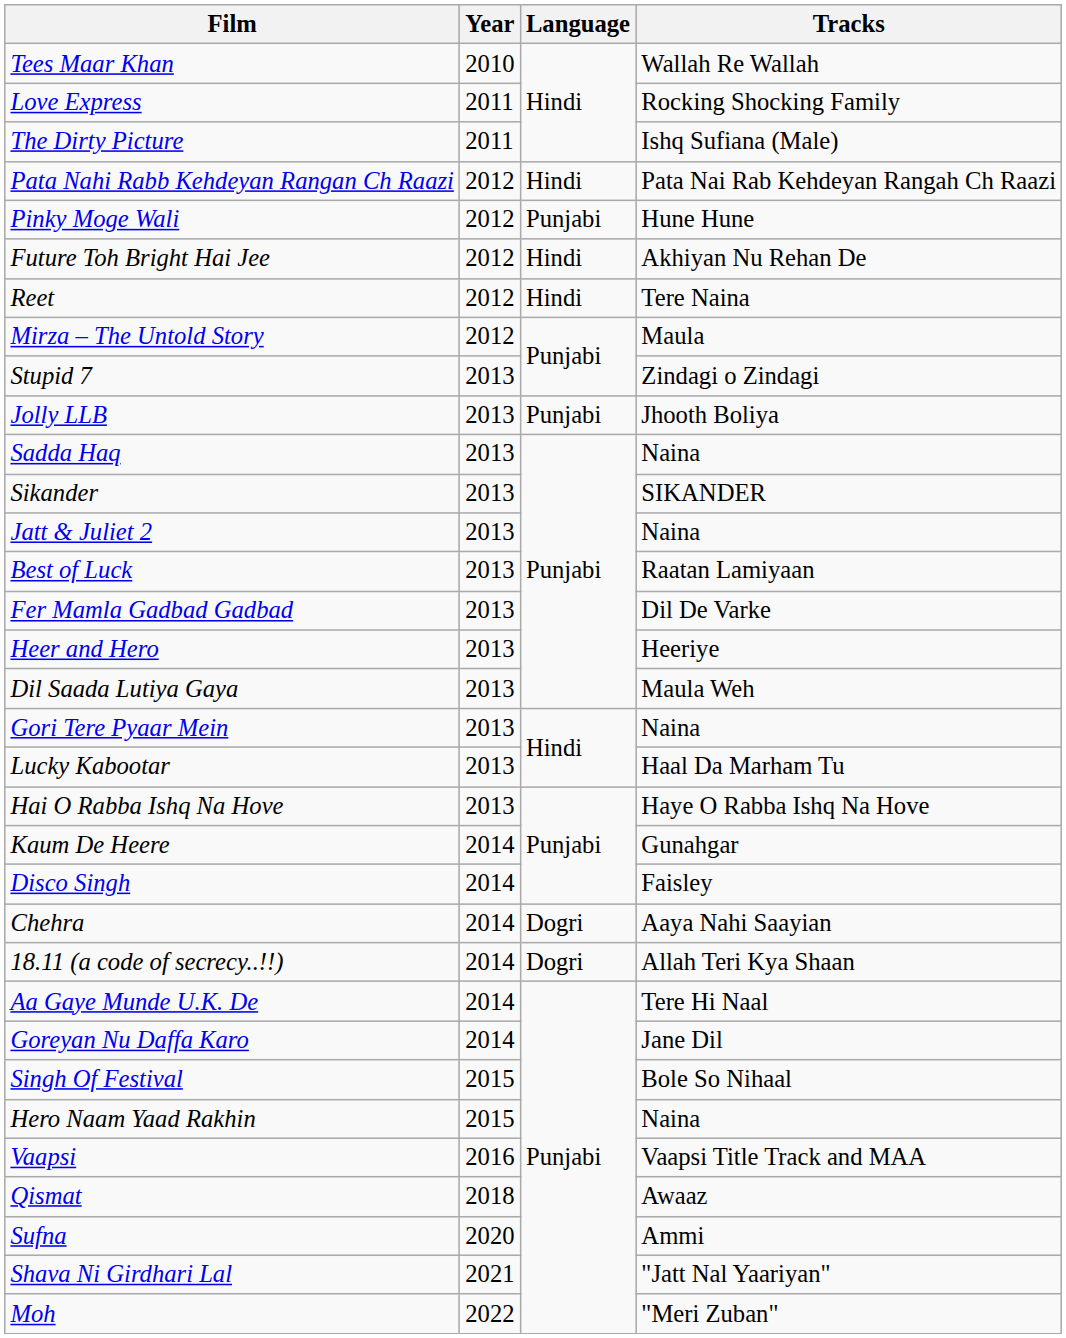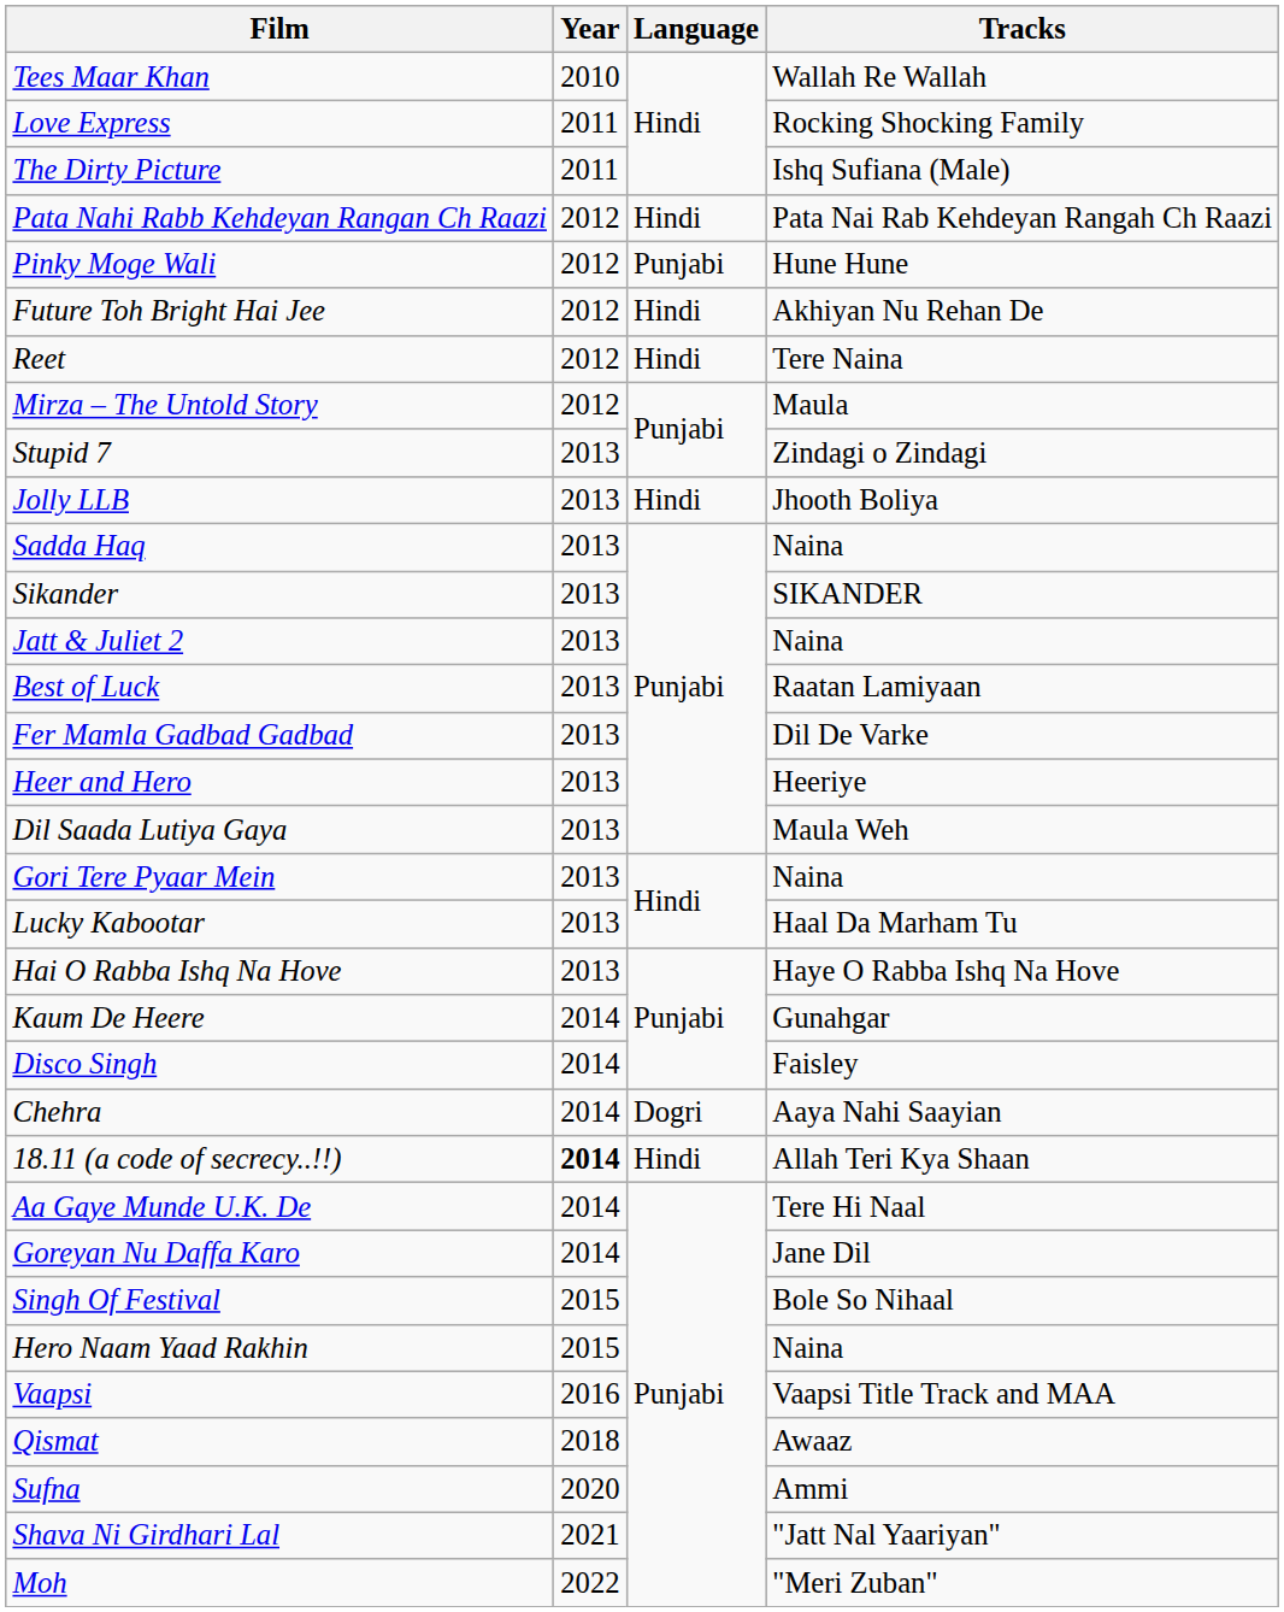Jolly LLB | Language: Punjabi -> Hindi
18.11 (a code of secrecy..!!) | Year: normal -> bold
18.11 (a code of secrecy..!!) | Language: Dogri -> Hindi
